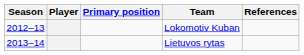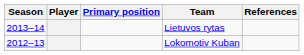rows swapped: Lokomotiv Kuban <-> Lietuvos rytas
